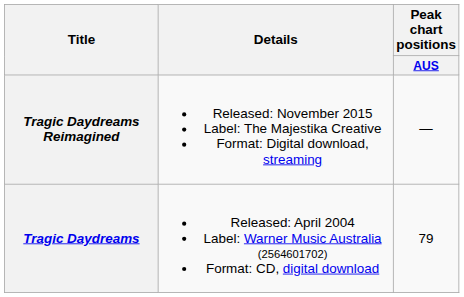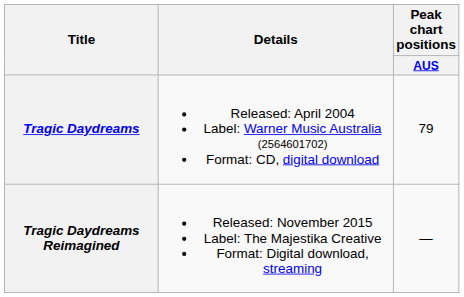rows swapped: Tragic Daydreams <-> Tragic Daydreams Reimagined
